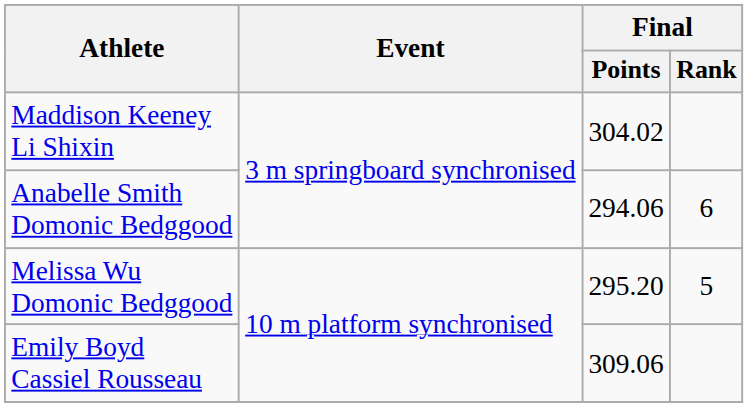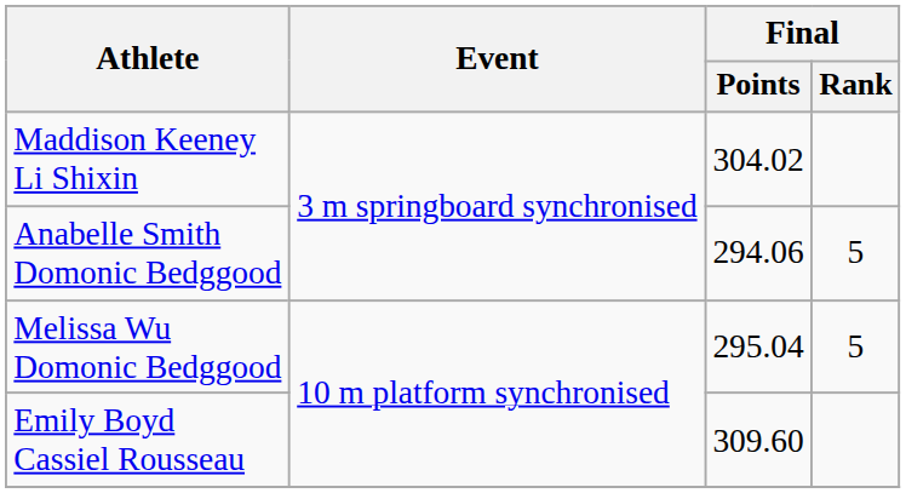Anabelle Smith Domonic Bedggood | Final / Rank: 6 -> 5
Melissa Wu Domonic Bedggood | Final / Points: 295.20 -> 295.04
Emily Boyd Cassiel Rousseau | Final / Points: 309.06 -> 309.60
